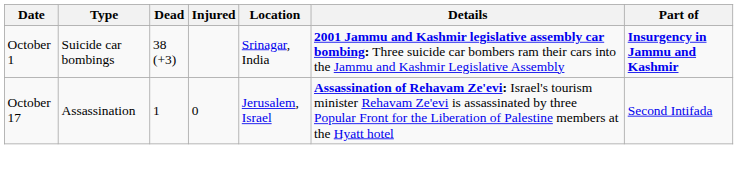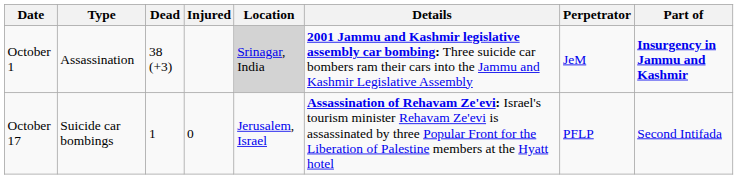+ column: Perpetrator | JeM | PFLP
October 1 | Type: Suicide car bombings -> Assassination
October 1 | Location: no background -> lightgrey background
October 17 | Type: Assassination -> Suicide car bombings
